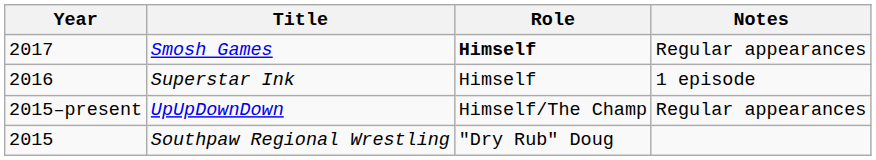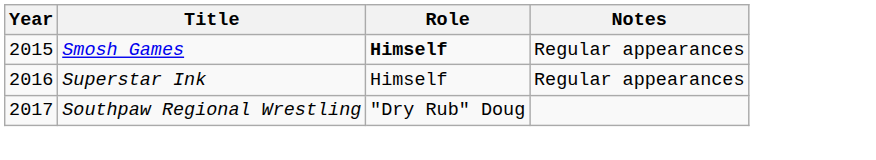Smosh Games | Year: 2017 -> 2015
Superstar Ink | Notes: 1 episode -> Regular appearances
- row: 2015–present | UpUpDownDown | Himself/The Champ | Regular appearances
Southpaw Regional Wrestling | Year: 2015 -> 2017
